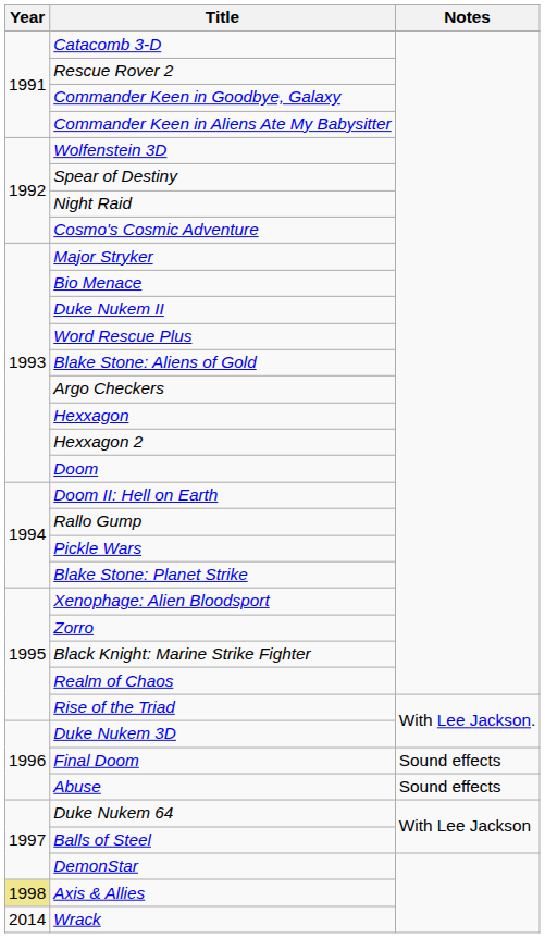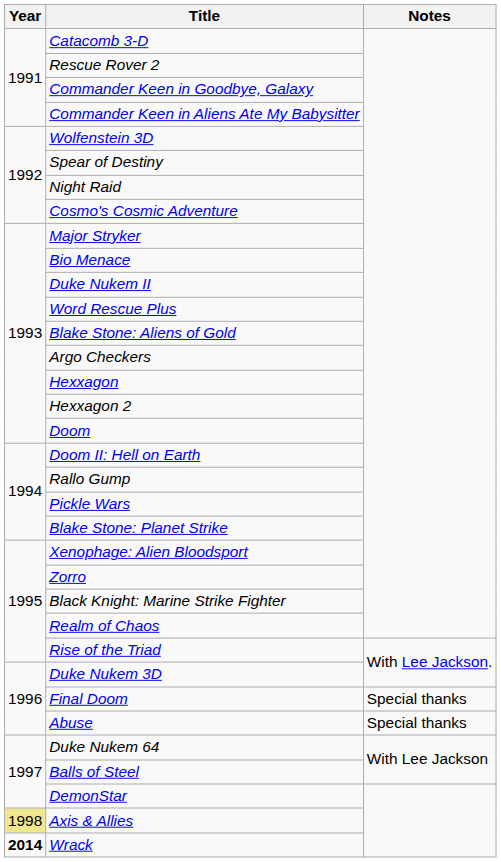Final Doom | Notes: Sound effects -> Special thanks
Abuse | Notes: Sound effects -> Special thanks
Wrack | Year: normal -> bold
